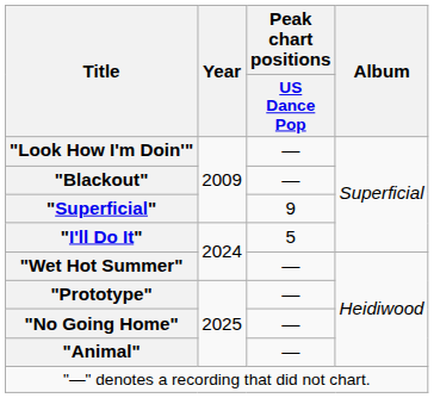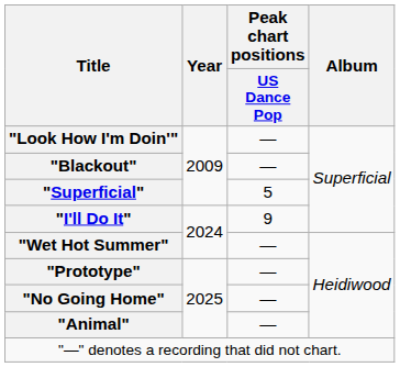"Superficial" | Peak chart positions / US Dance Pop: 9 -> 5
"I'll Do It" | Peak chart positions / US Dance Pop: 5 -> 9
